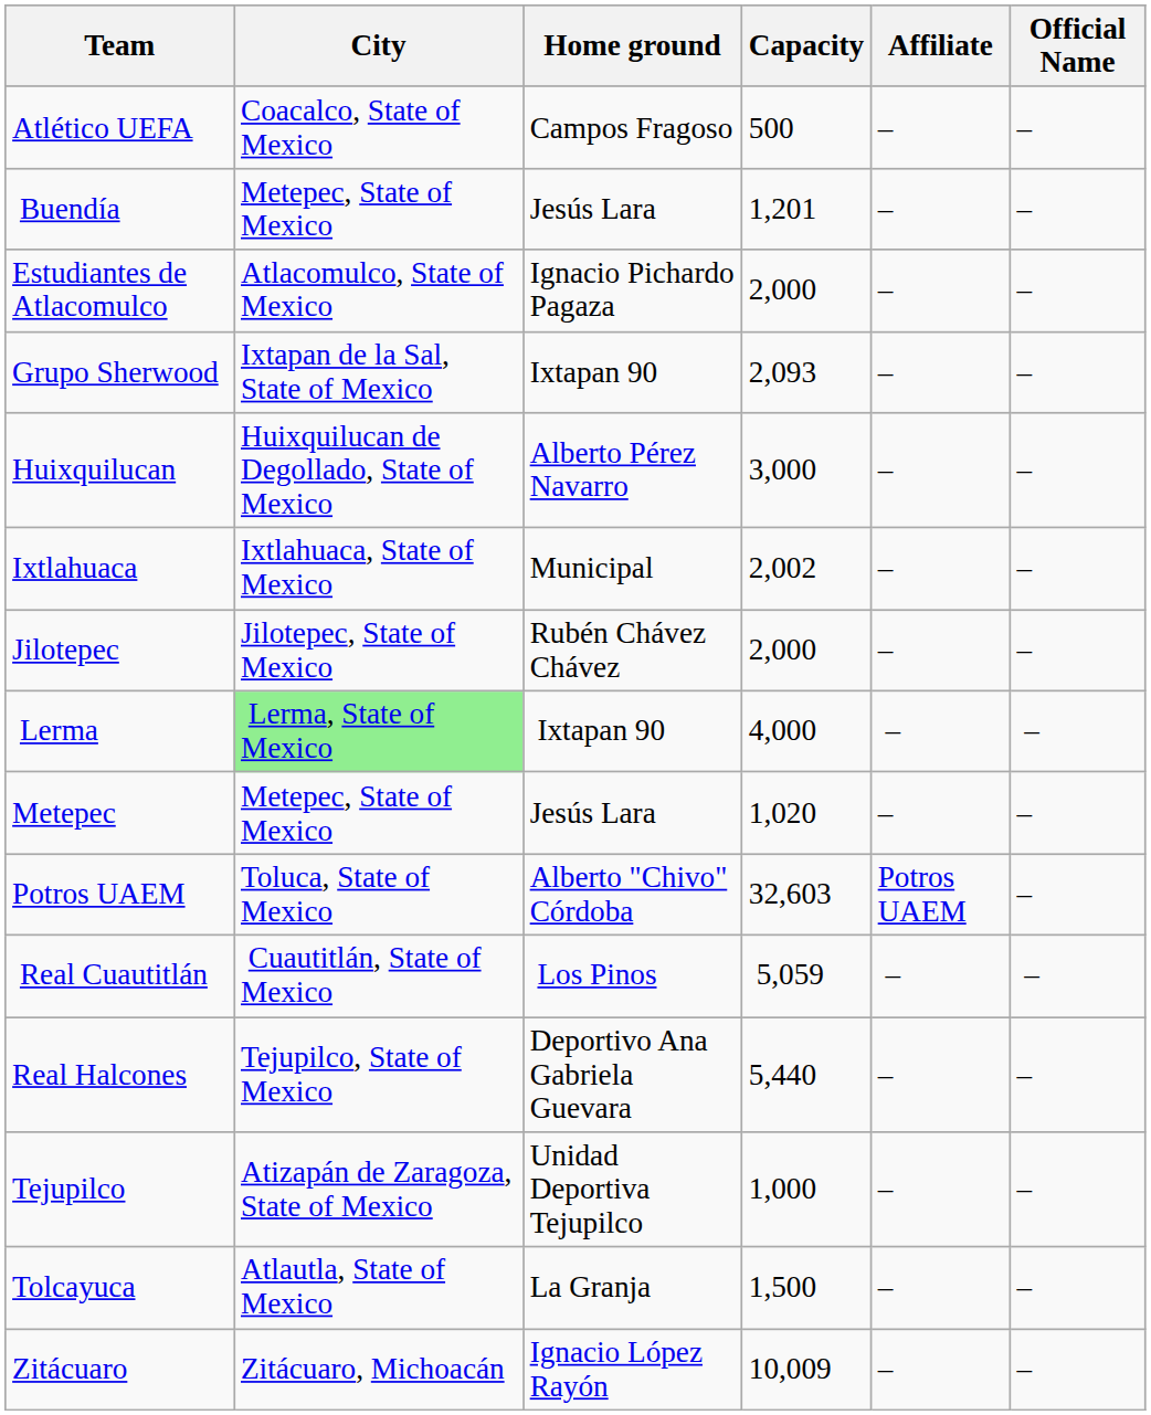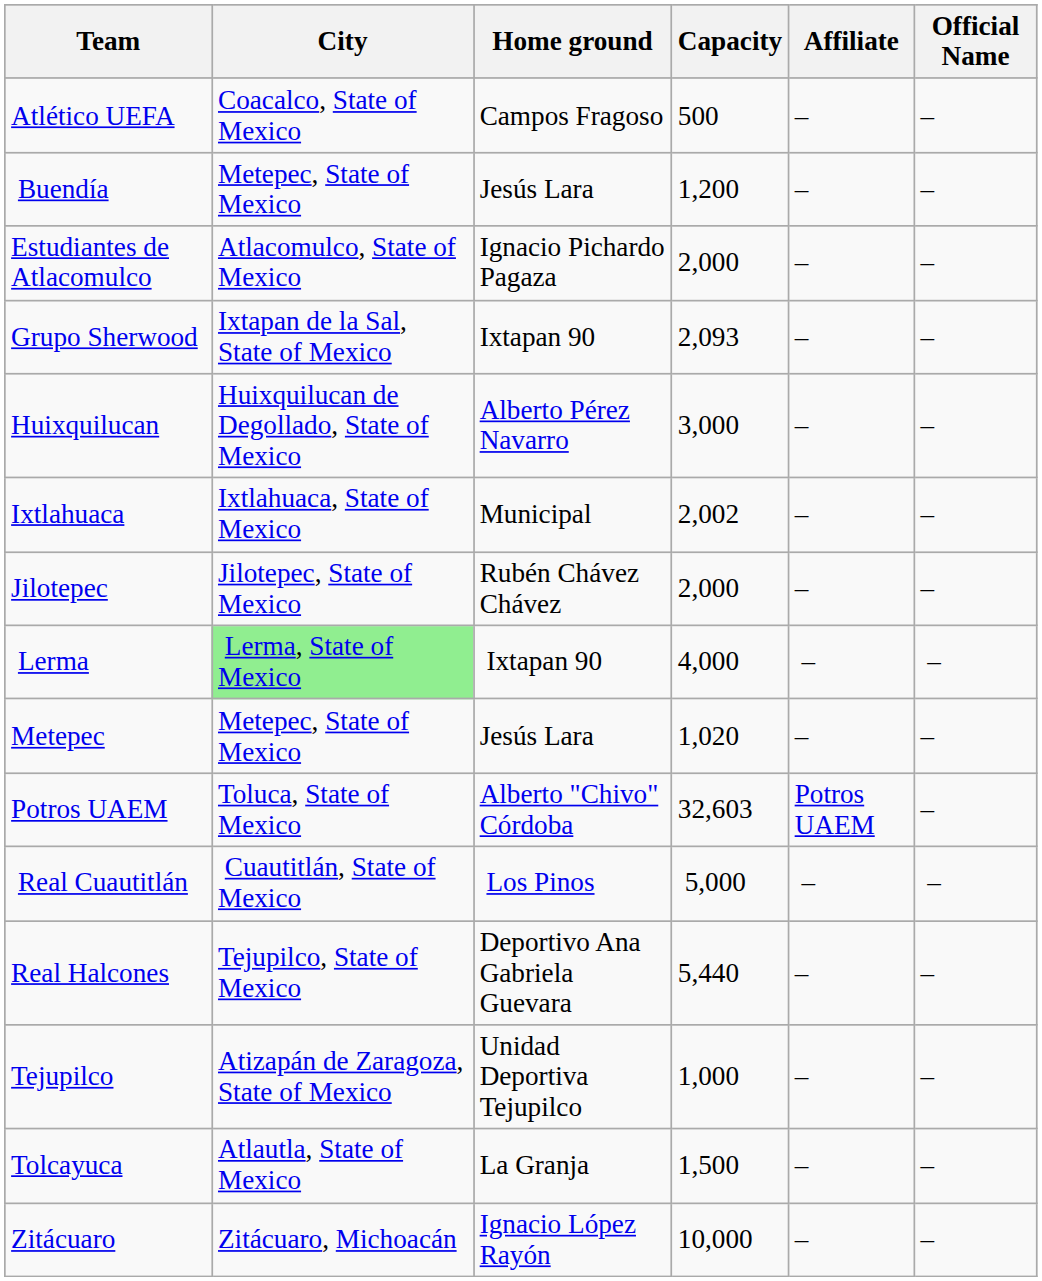Buendía | Capacity: 1,201 -> 1,200
Real Cuautitlán | Capacity: 5,059 -> 5,000
Zitácuaro | Capacity: 10,009 -> 10,000
